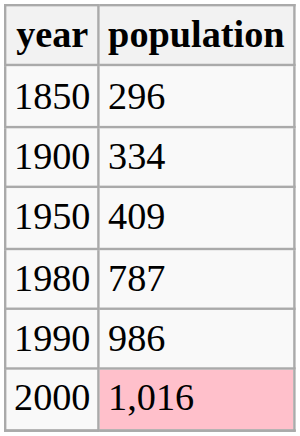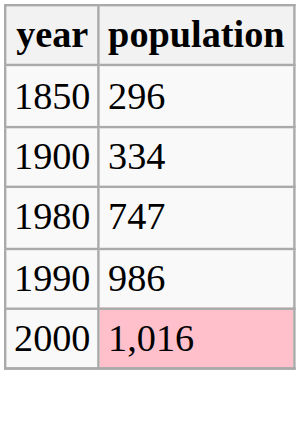- row: 1950 | 409
1980 | population: 787 -> 747
